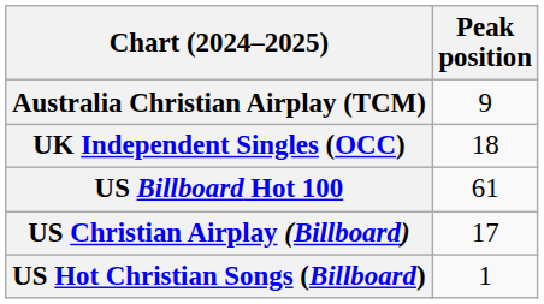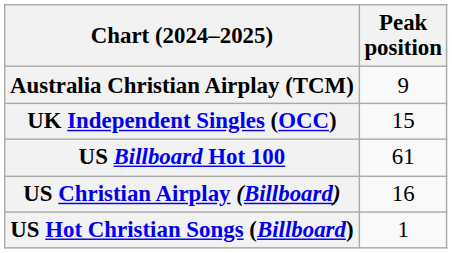UK Independent Singles (OCC) | Peak position: 18 -> 15
US Christian Airplay (Billboard) | Peak position: 17 -> 16
